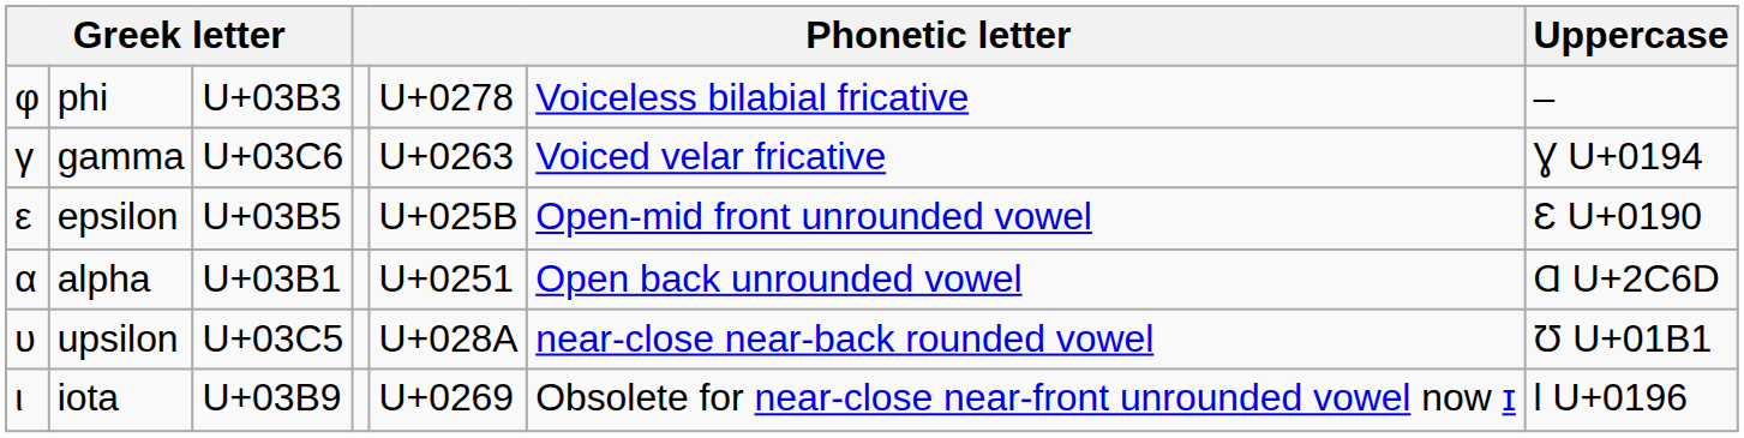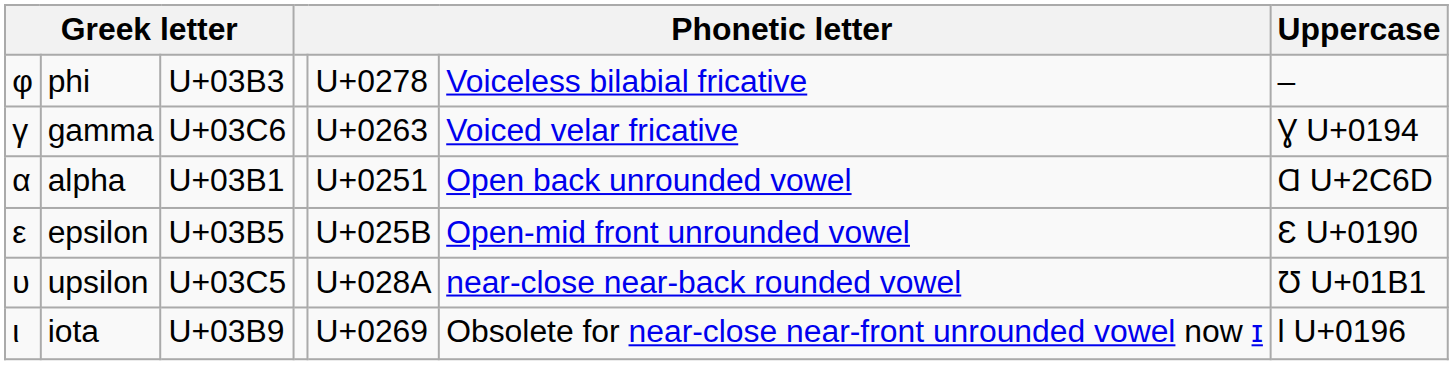rows swapped: epsilon <-> alpha
